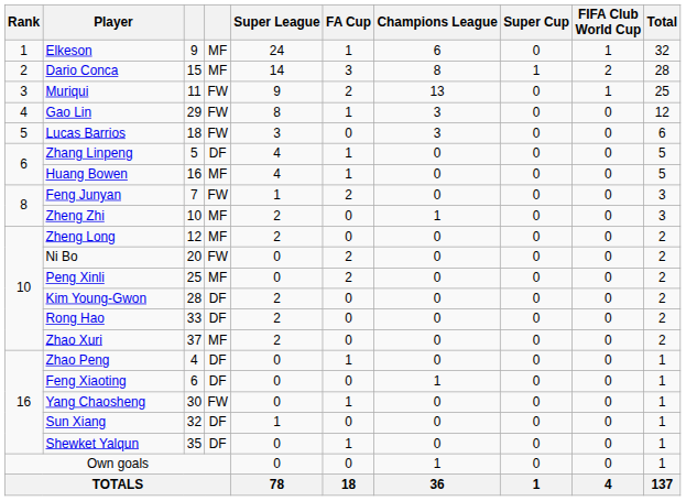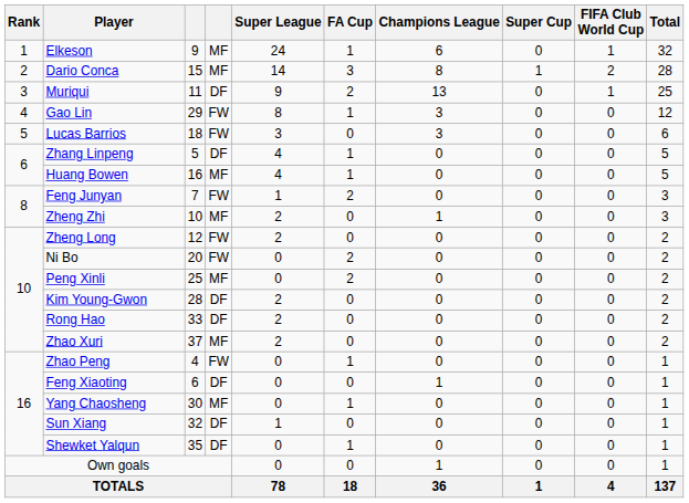Muriqui | column 4: FW -> DF
Zheng Long | column 4: MF -> FW
Zhao Peng | column 4: DF -> FW
Yang Chaosheng | column 4: FW -> MF
